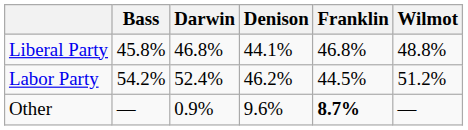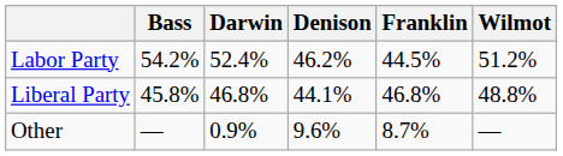rows swapped: Labor Party <-> Liberal Party
Other | Franklin: bold -> normal
